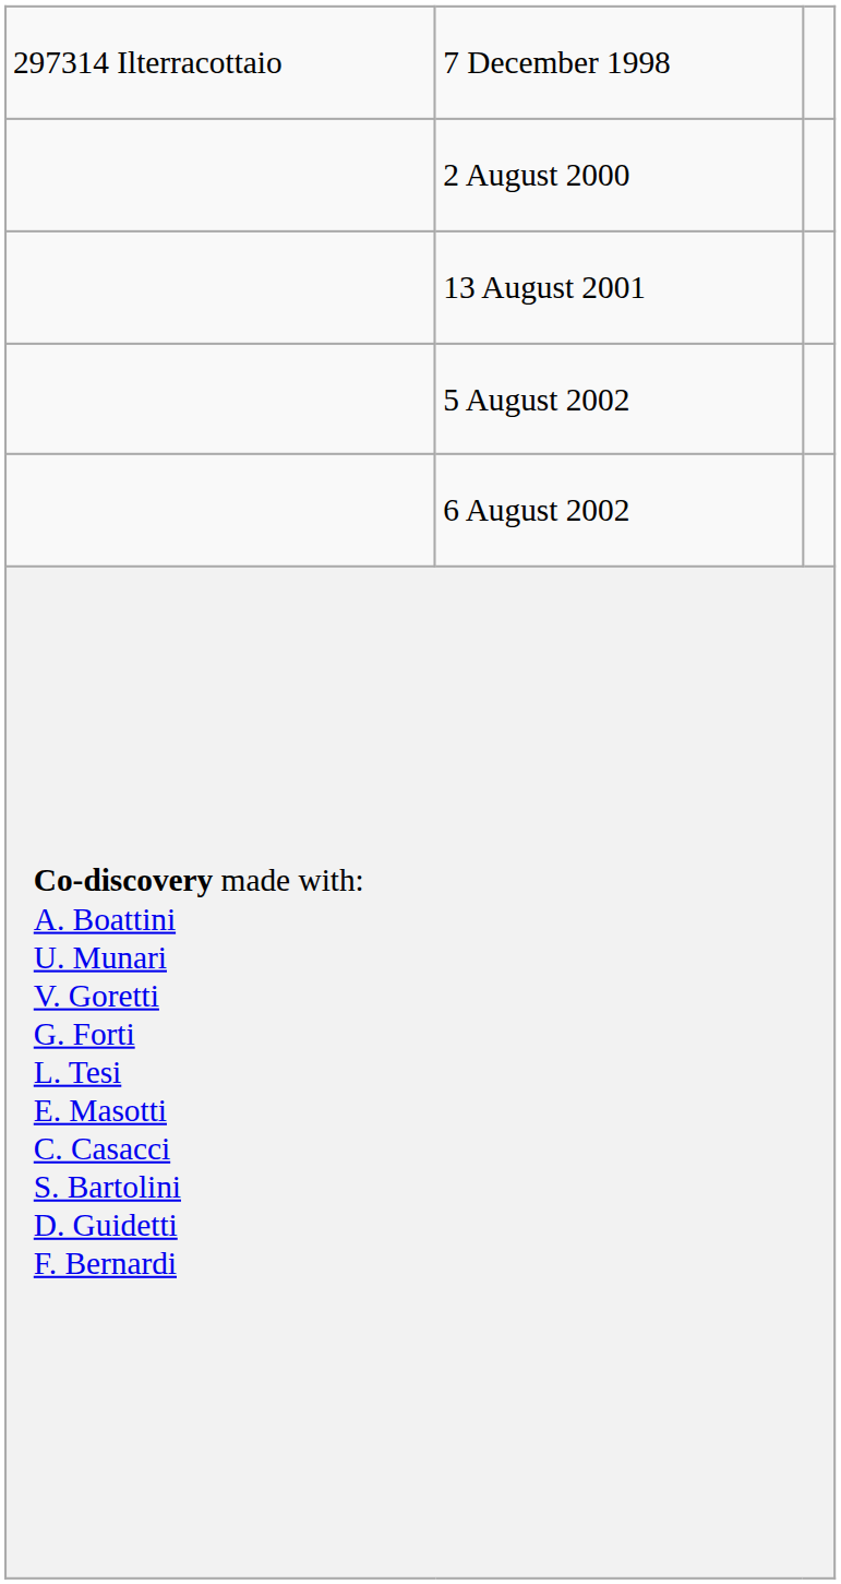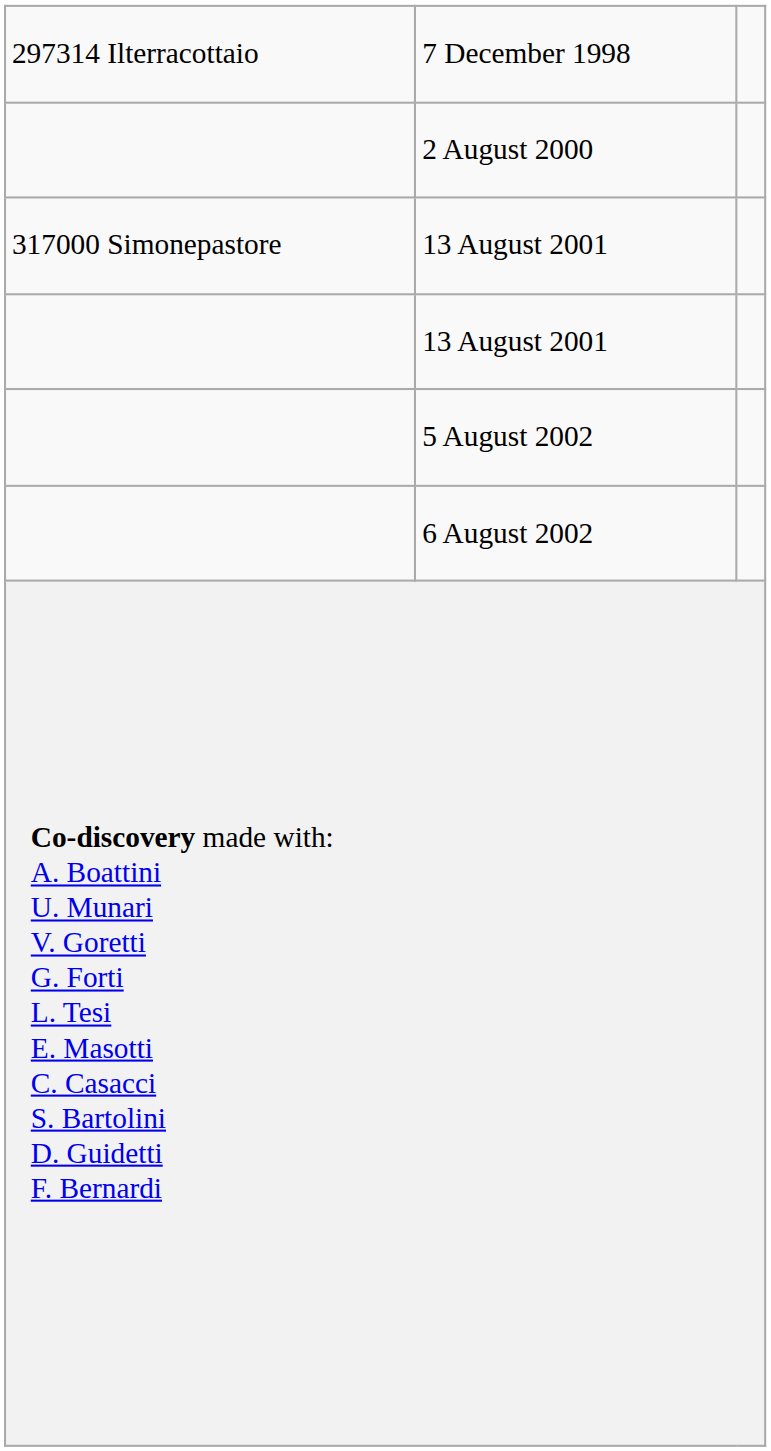+ row: 317000 Simonepastore | 13 August 2001
